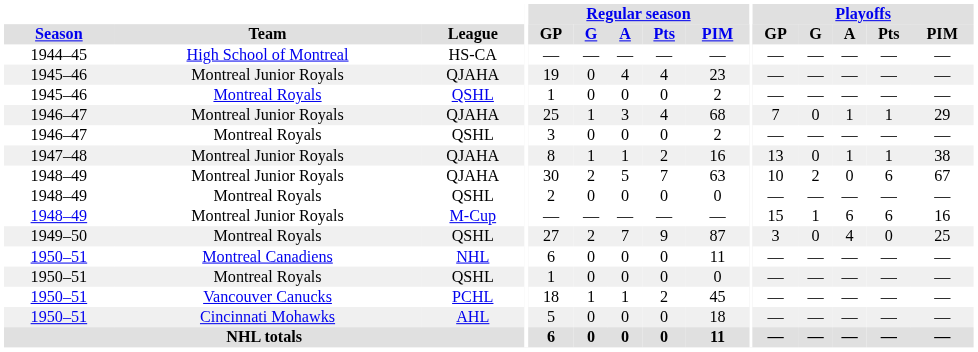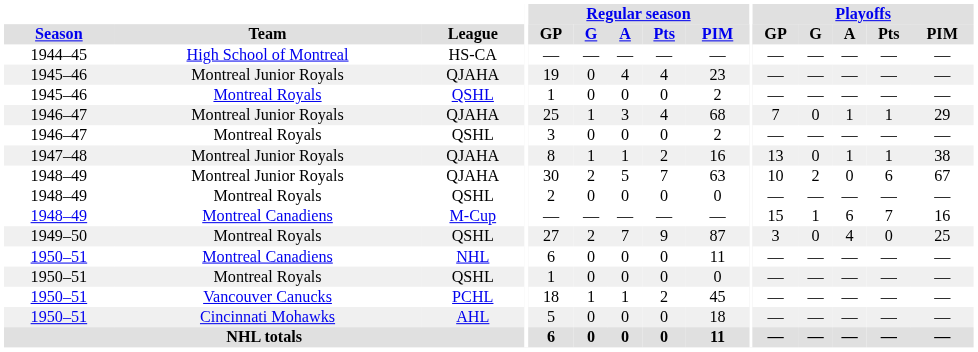1948–49 / M-Cup | Team: Montreal Junior Royals -> Montreal Canadiens
1948–49 / M-Cup | Playoffs / Pts: 6 -> 7
